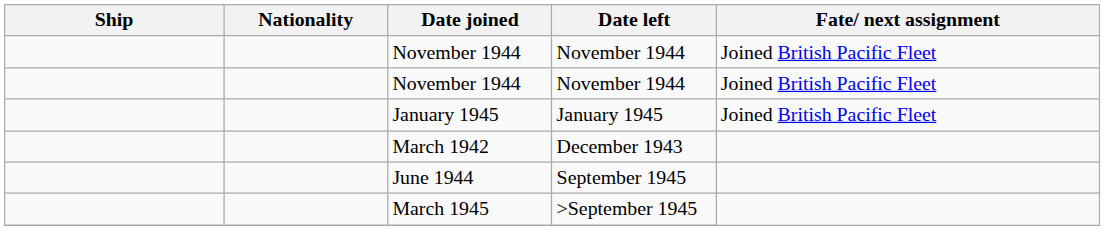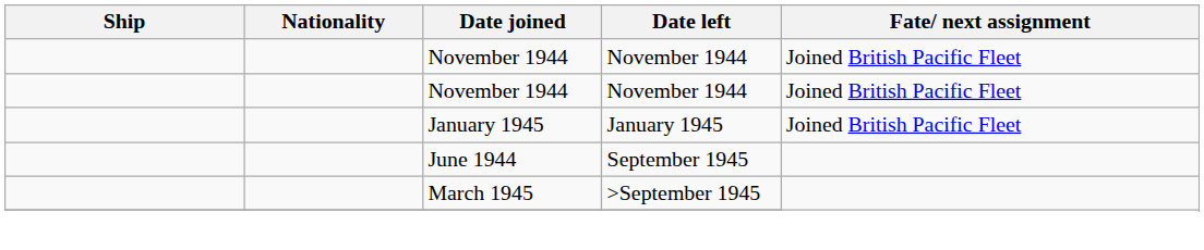- row: March 1942 | December 1943
